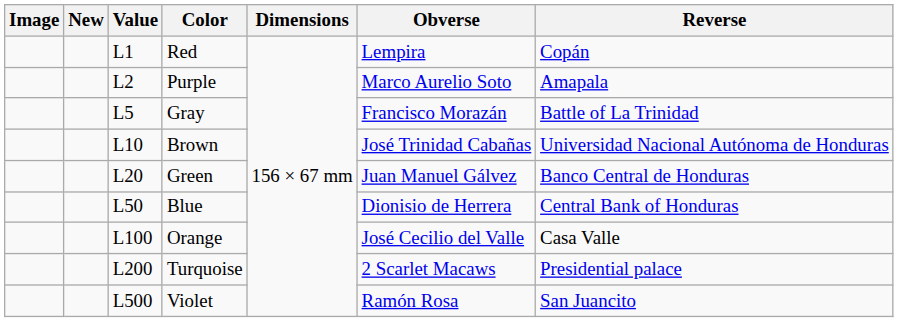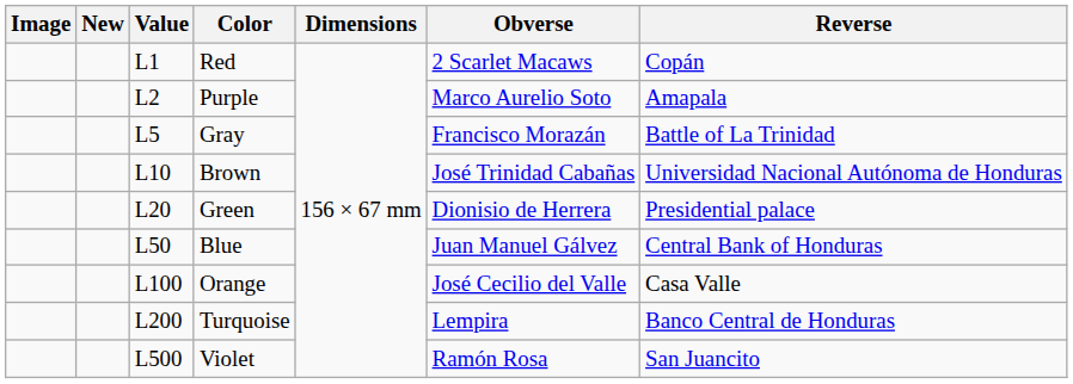Red | Obverse: Lempira -> 2 Scarlet Macaws
Green | Obverse: Juan Manuel Gálvez -> Dionisio de Herrera
Green | Reverse: Banco Central de Honduras -> Presidential palace
Blue | Obverse: Dionisio de Herrera -> Juan Manuel Gálvez
Turquoise | Obverse: 2 Scarlet Macaws -> Lempira
Turquoise | Reverse: Presidential palace -> Banco Central de Honduras
